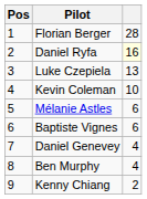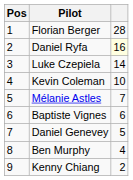Luke Czepiela | column 3: 13 -> 14
Mélanie Astles | column 3: 6 -> 7
Daniel Genevey | column 3: 4 -> 5
